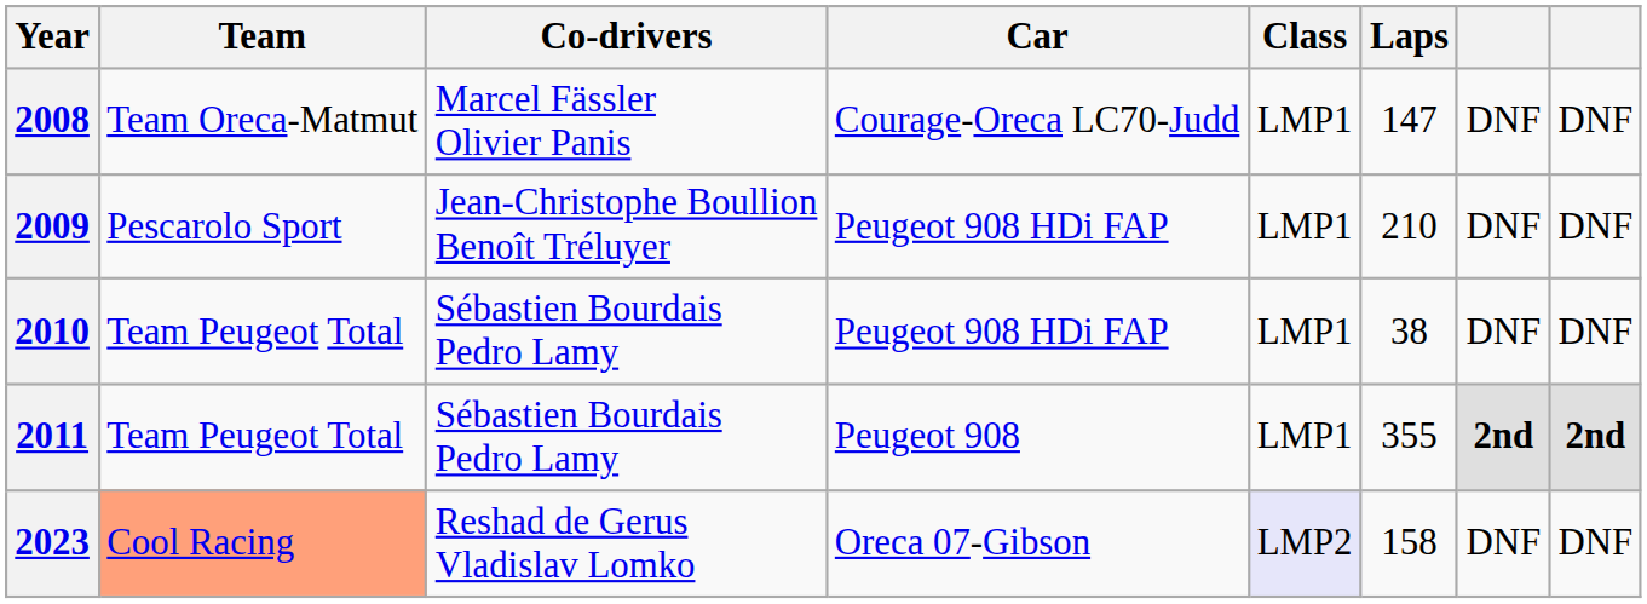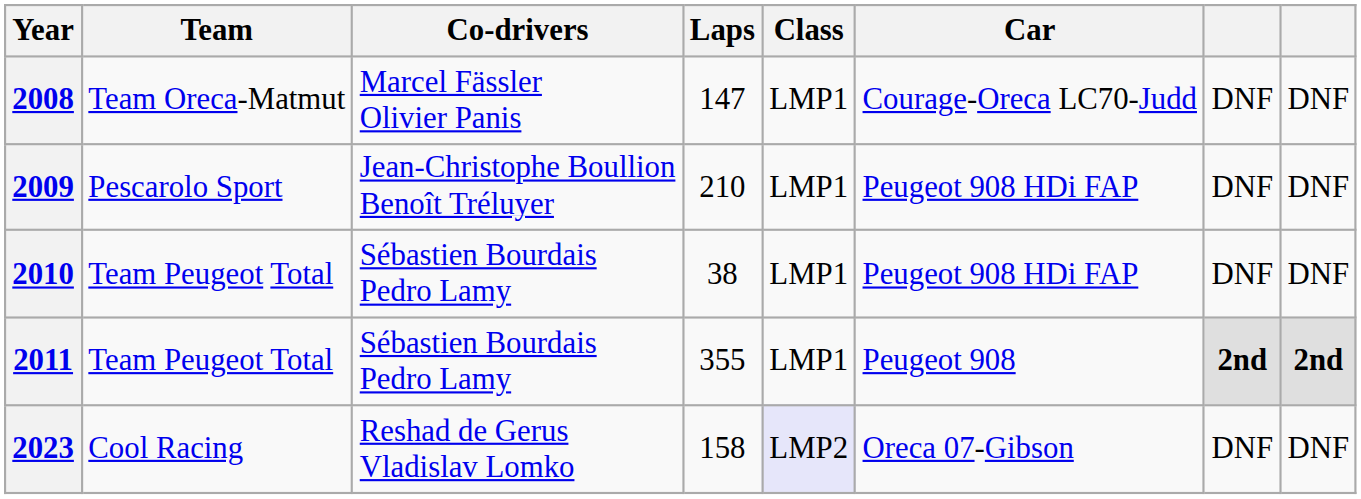columns swapped: Car <-> Laps
2023 | Team: lightsalmon background -> no background
